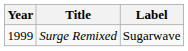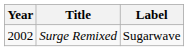Surge Remixed | Year: 1999 -> 2002
